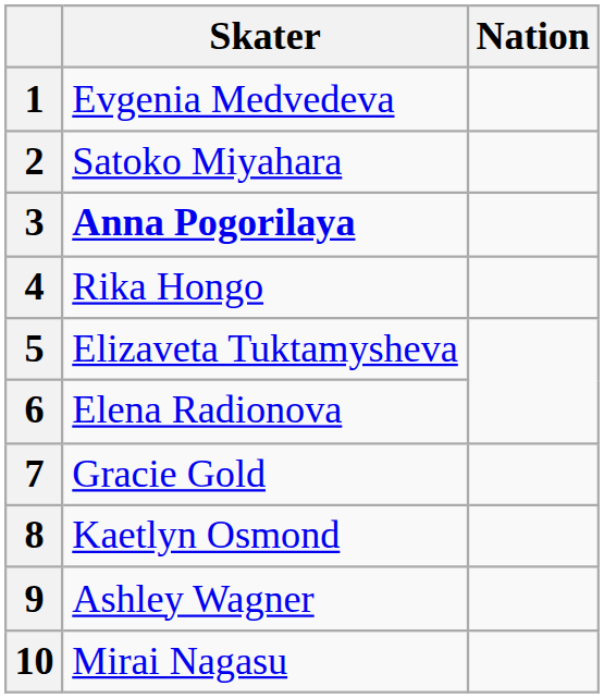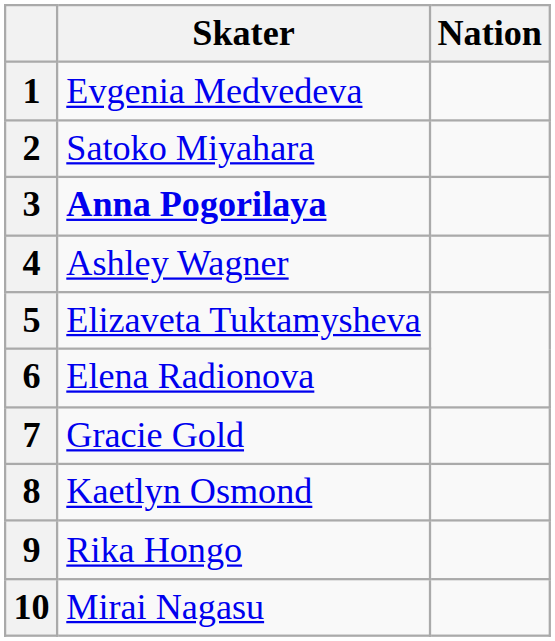4 | Skater: Rika Hongo -> Ashley Wagner
9 | Skater: Ashley Wagner -> Rika Hongo
